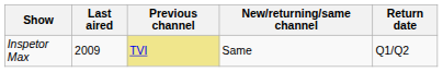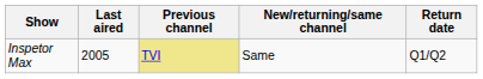Inspetor Max | Last aired: 2009 -> 2005
